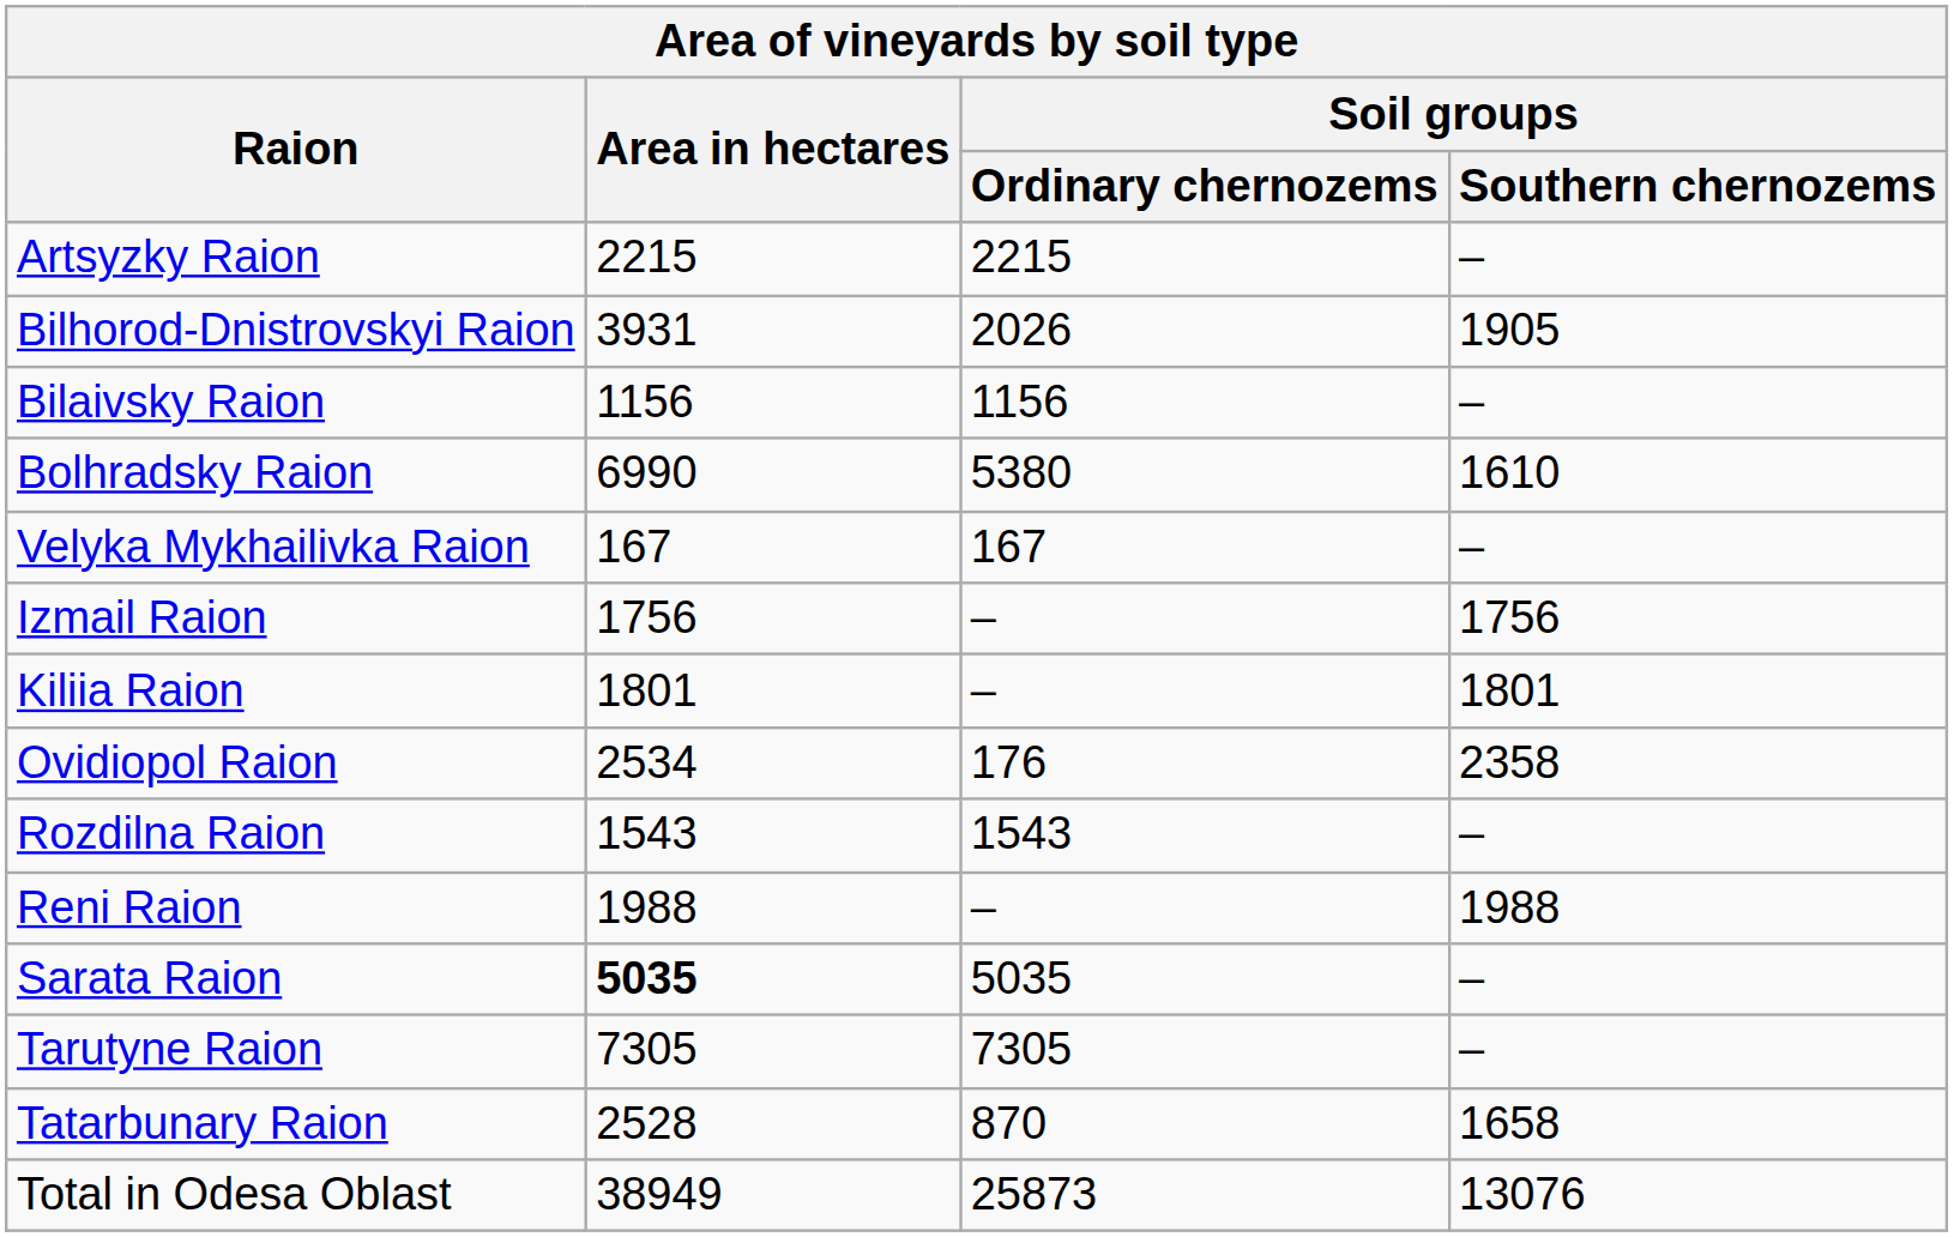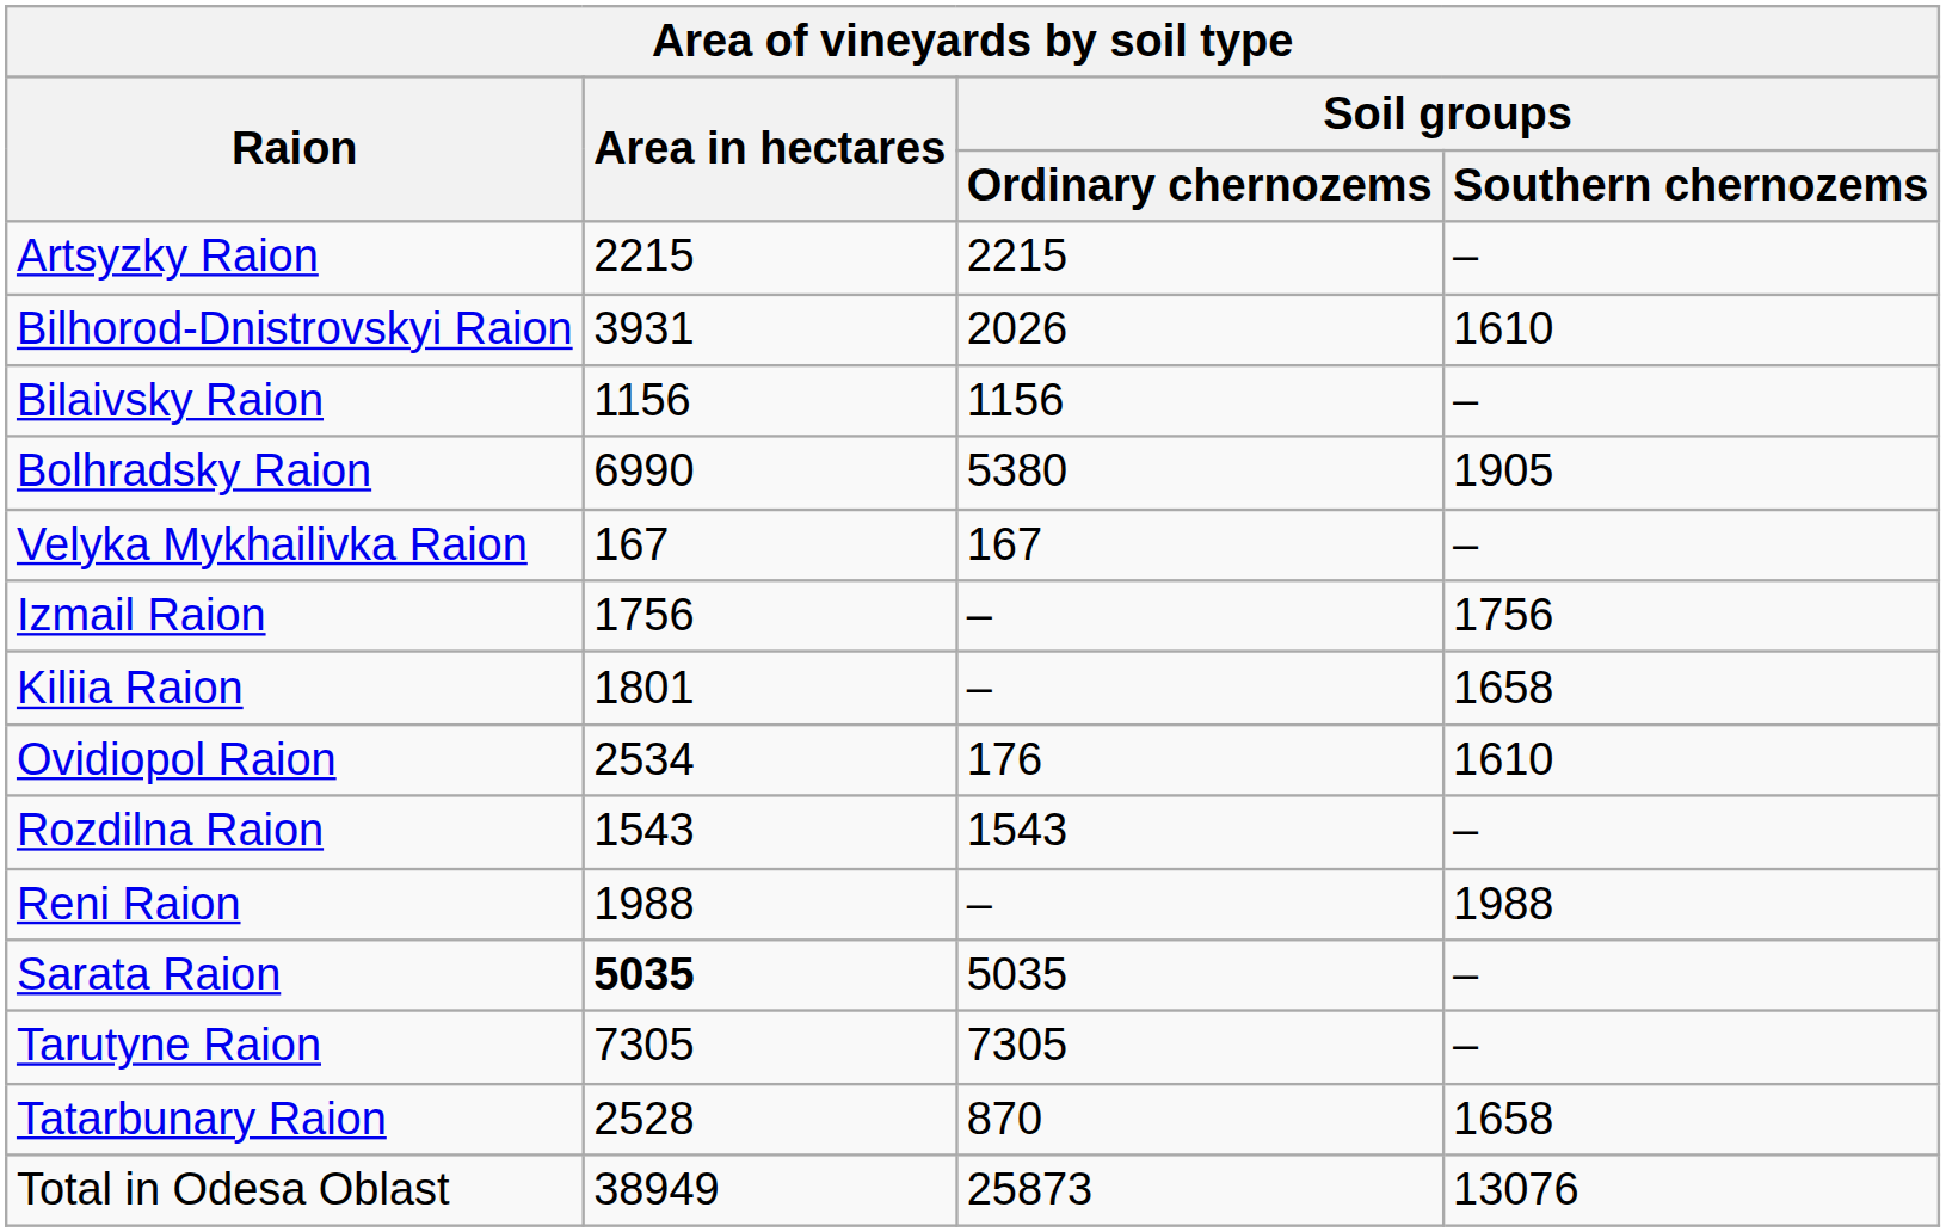Bilhorod-Dnistrovskyi Raion | Soil groups / Southern chernozems: 1905 -> 1610
Bolhradsky Raion | Soil groups / Southern chernozems: 1610 -> 1905
Kiliia Raion | Soil groups / Southern chernozems: 1801 -> 1658
Ovidiopol Raion | Soil groups / Southern chernozems: 2358 -> 1610
